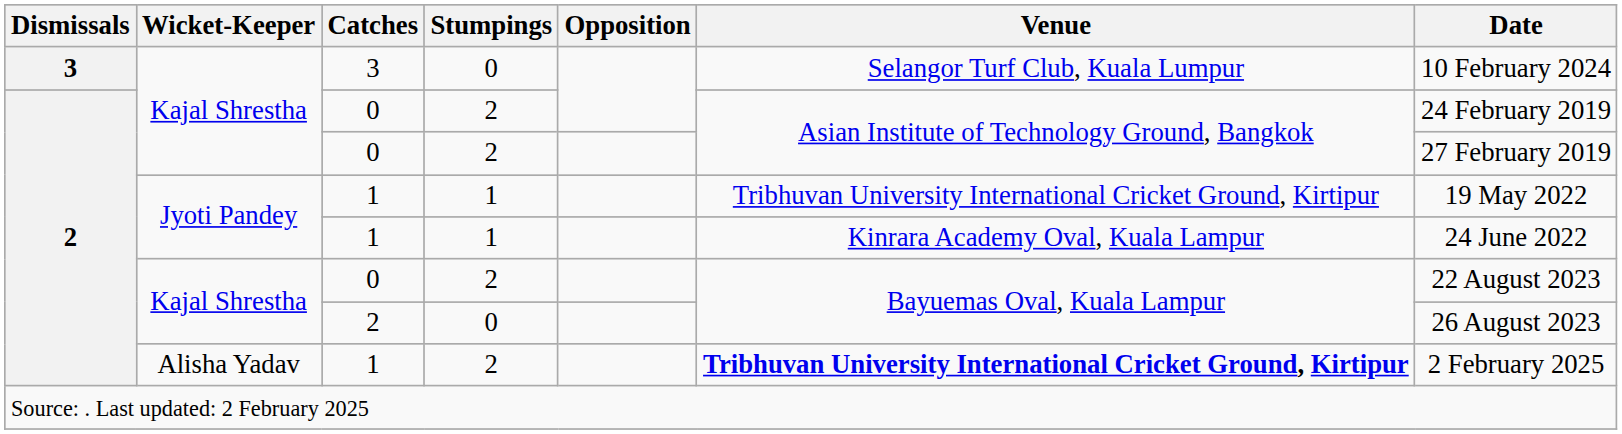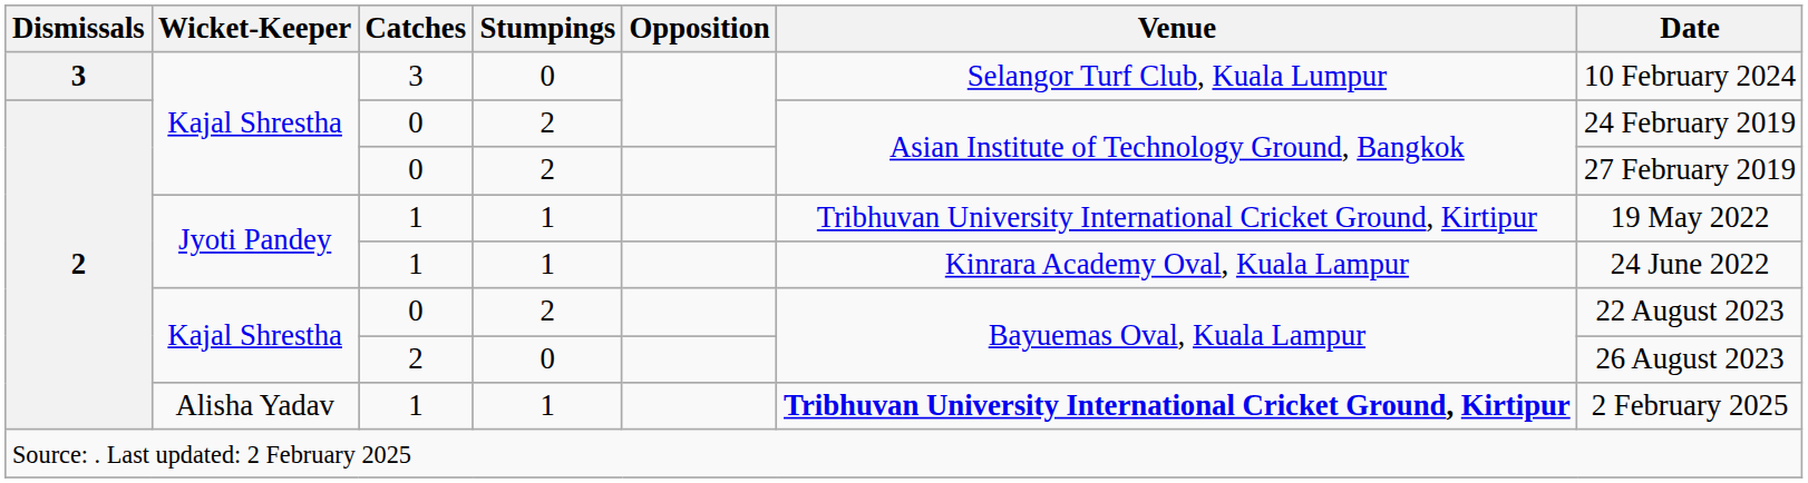Alisha Yadav / 1 | Stumpings: 2 -> 1
